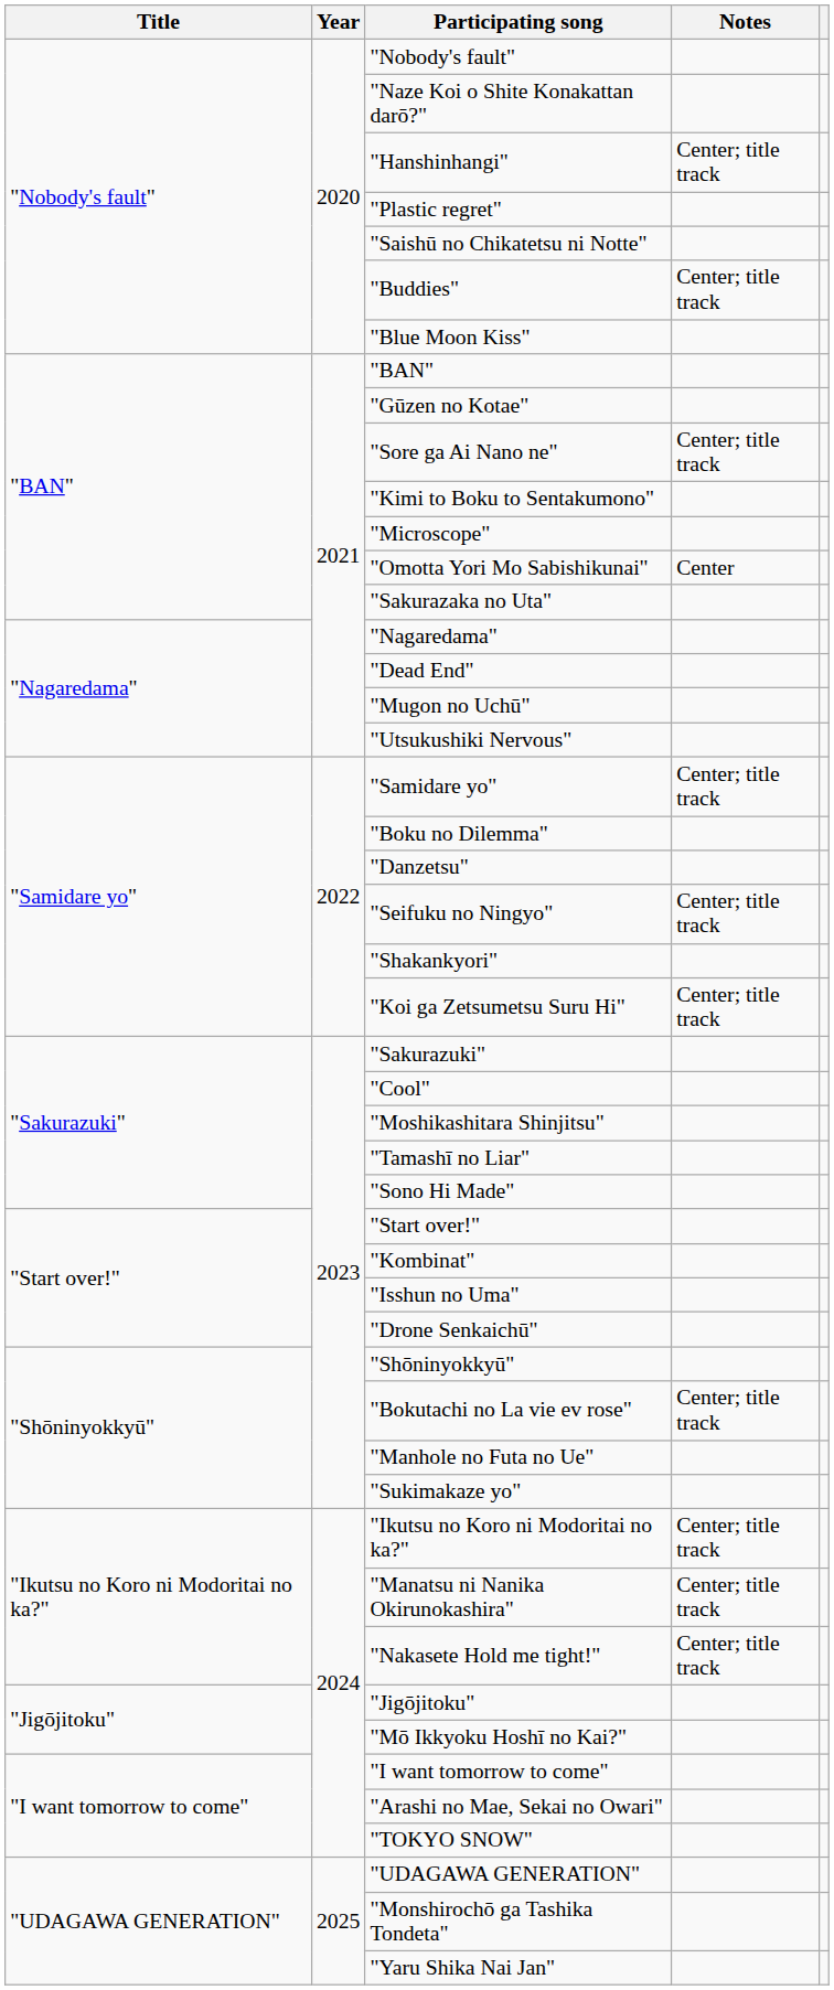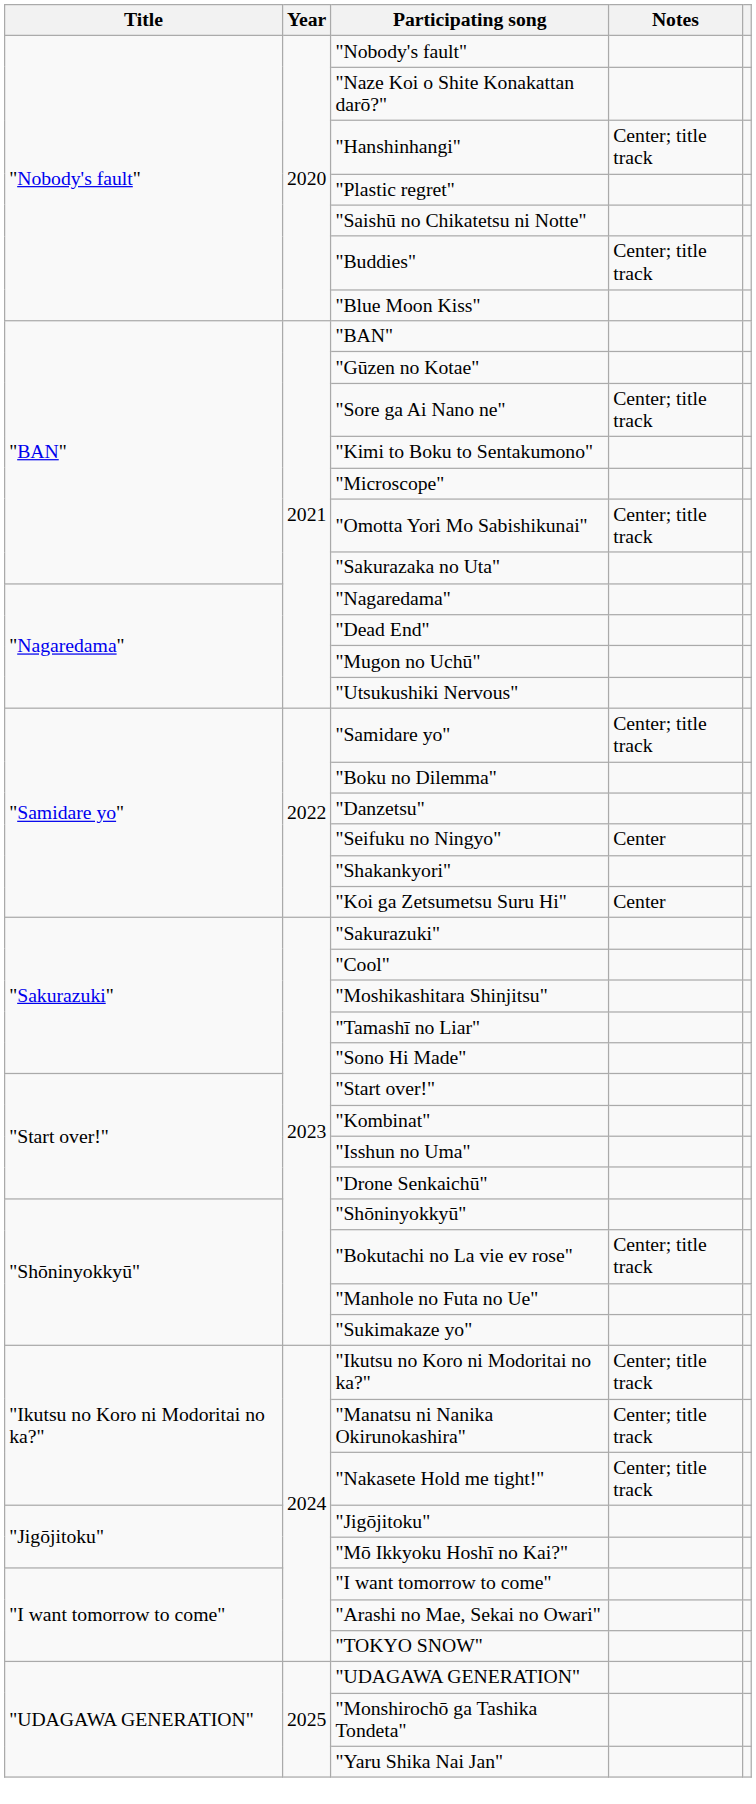"Omotta Yori Mo Sabishikunai" | Notes: Center -> Center; title track
"Seifuku no Ningyo" | Notes: Center; title track -> Center
"Koi ga Zetsumetsu Suru Hi" | Notes: Center; title track -> Center
